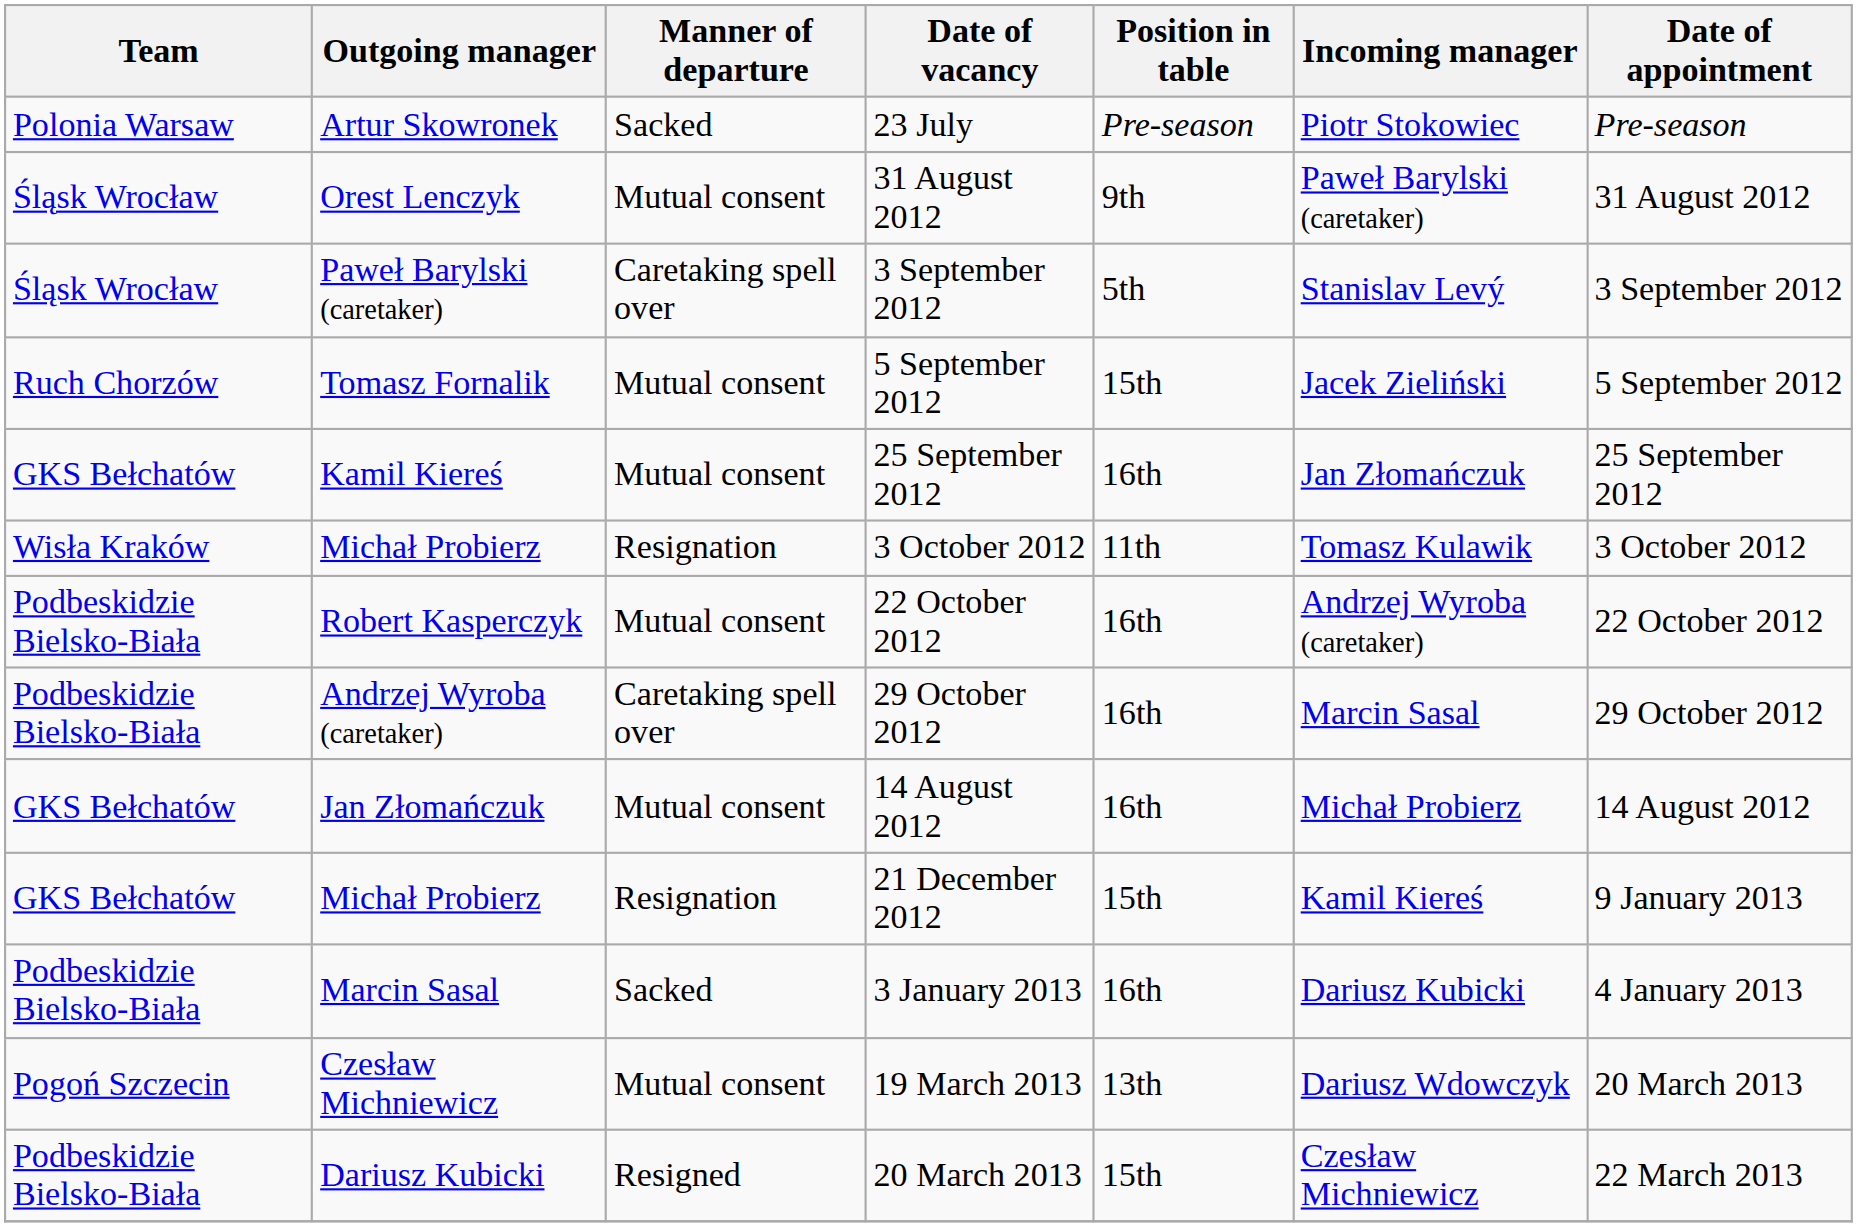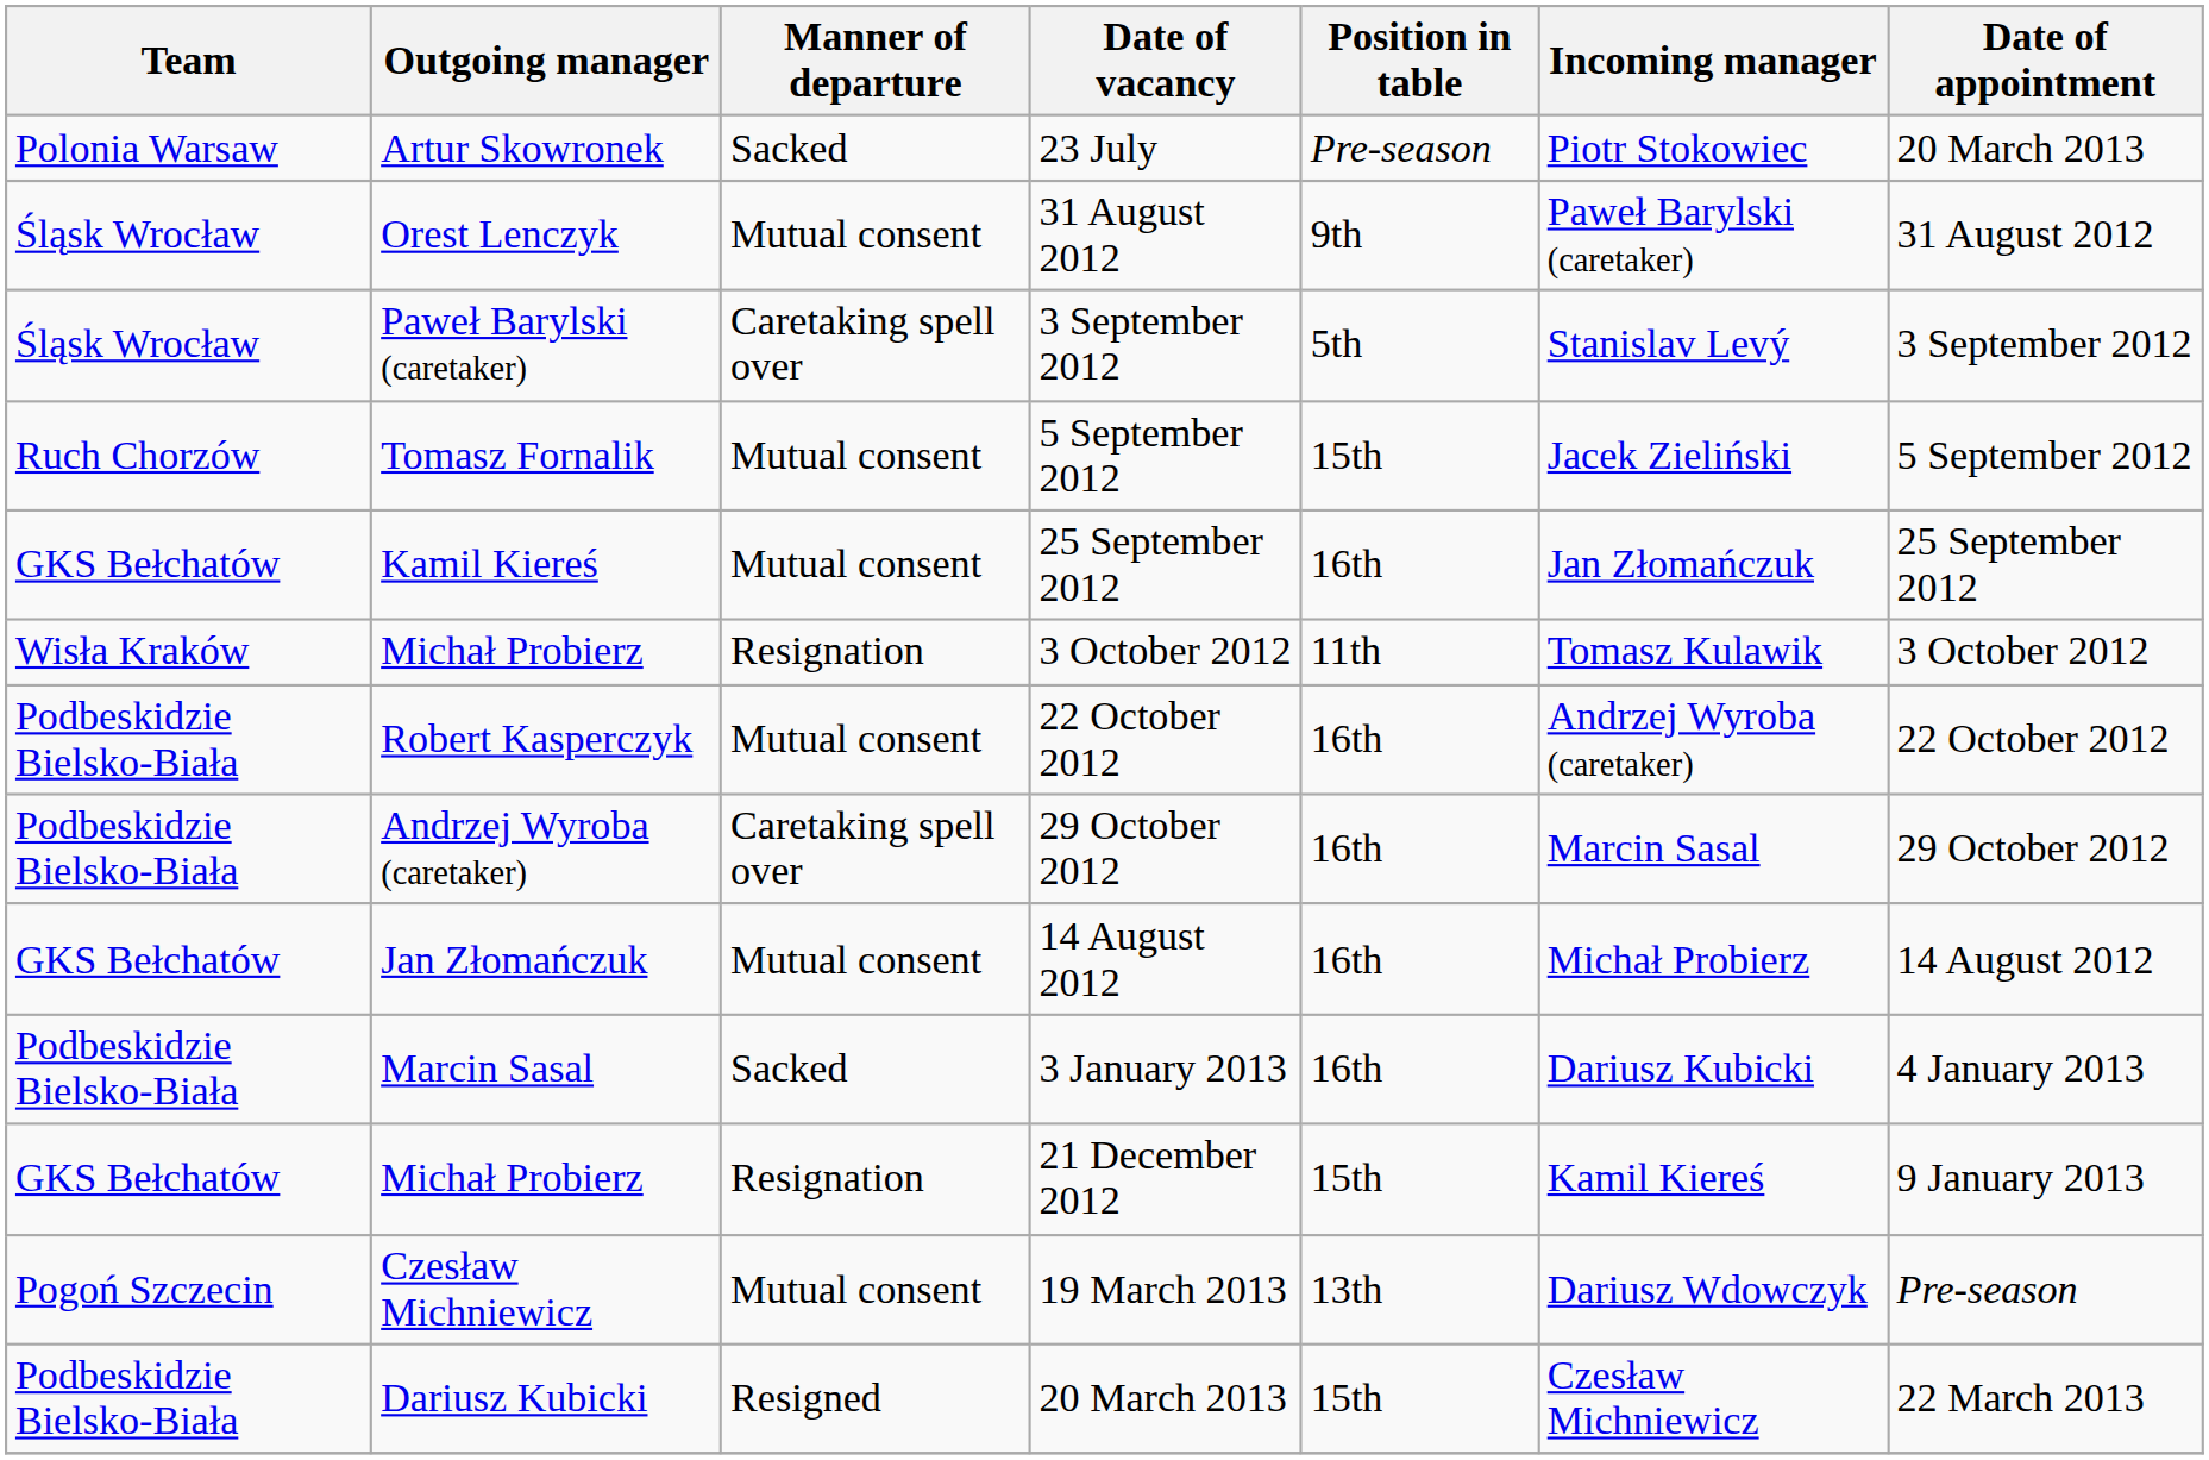23 July | Date of appointment: Pre-season -> 20 March 2013
rows swapped: 3 January 2013 <-> 21 December 2012
19 March 2013 | Date of appointment: 20 March 2013 -> Pre-season
